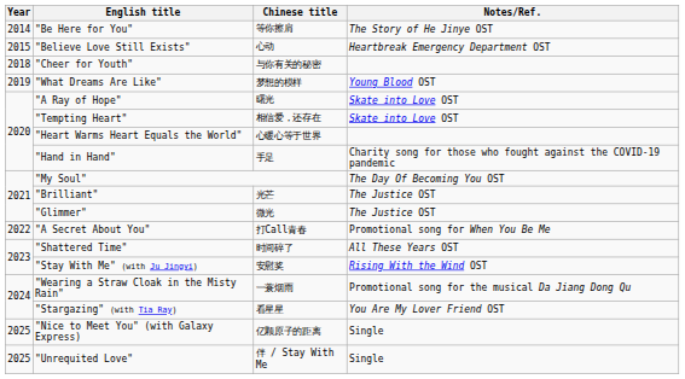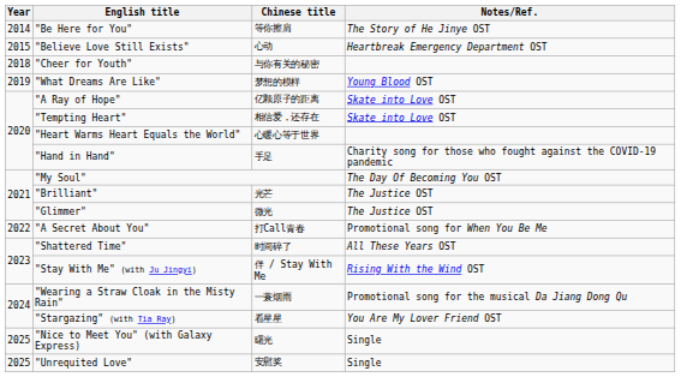"A Ray of Hope" | Chinese title: 曙光 -> 亿颗原子的距离
"Stay With Me" (with Ju Jingyi) | Chinese title: 安慰奖 -> 伴 / Stay With Me
"Nice to Meet You" (with Galaxy Express) | Chinese title: 亿颗原子的距离 -> 曙光
"Unrequited Love" | Chinese title: 伴 / Stay With Me -> 安慰奖
